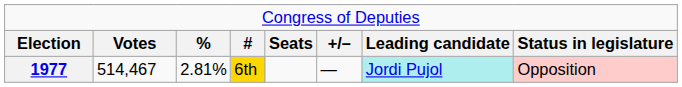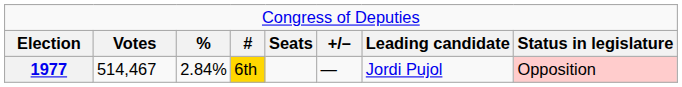1977 | column 3: 2.81% -> 2.84%
1977 | column 7: paleturquoise background -> no background
